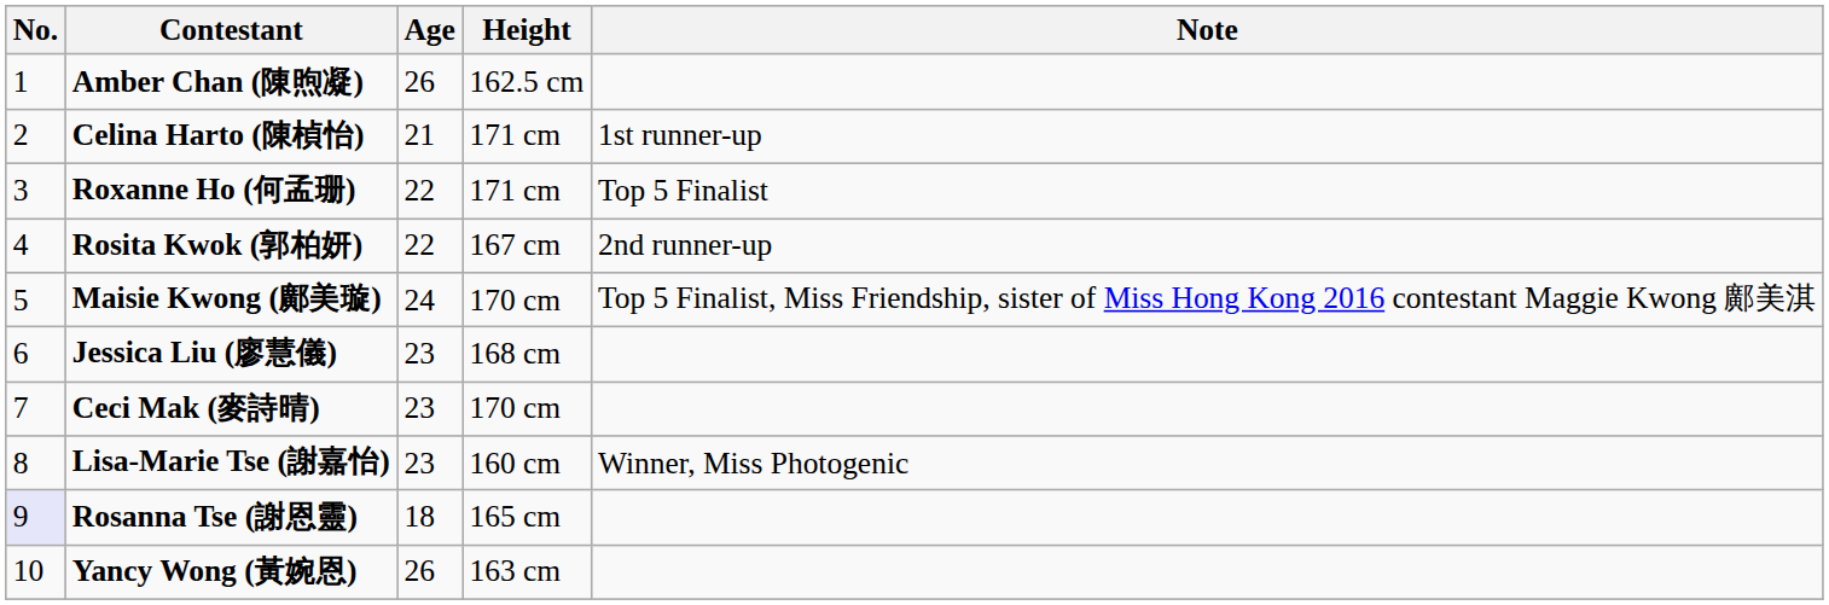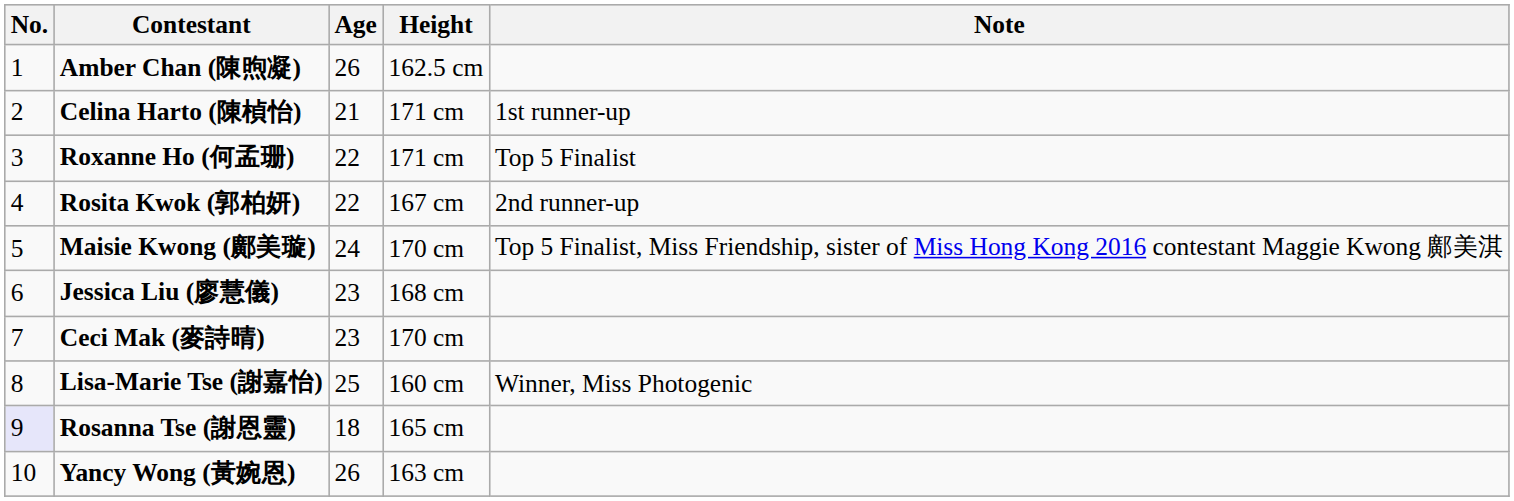Lisa-Marie Tse (謝嘉怡) | Age: 23 -> 25
